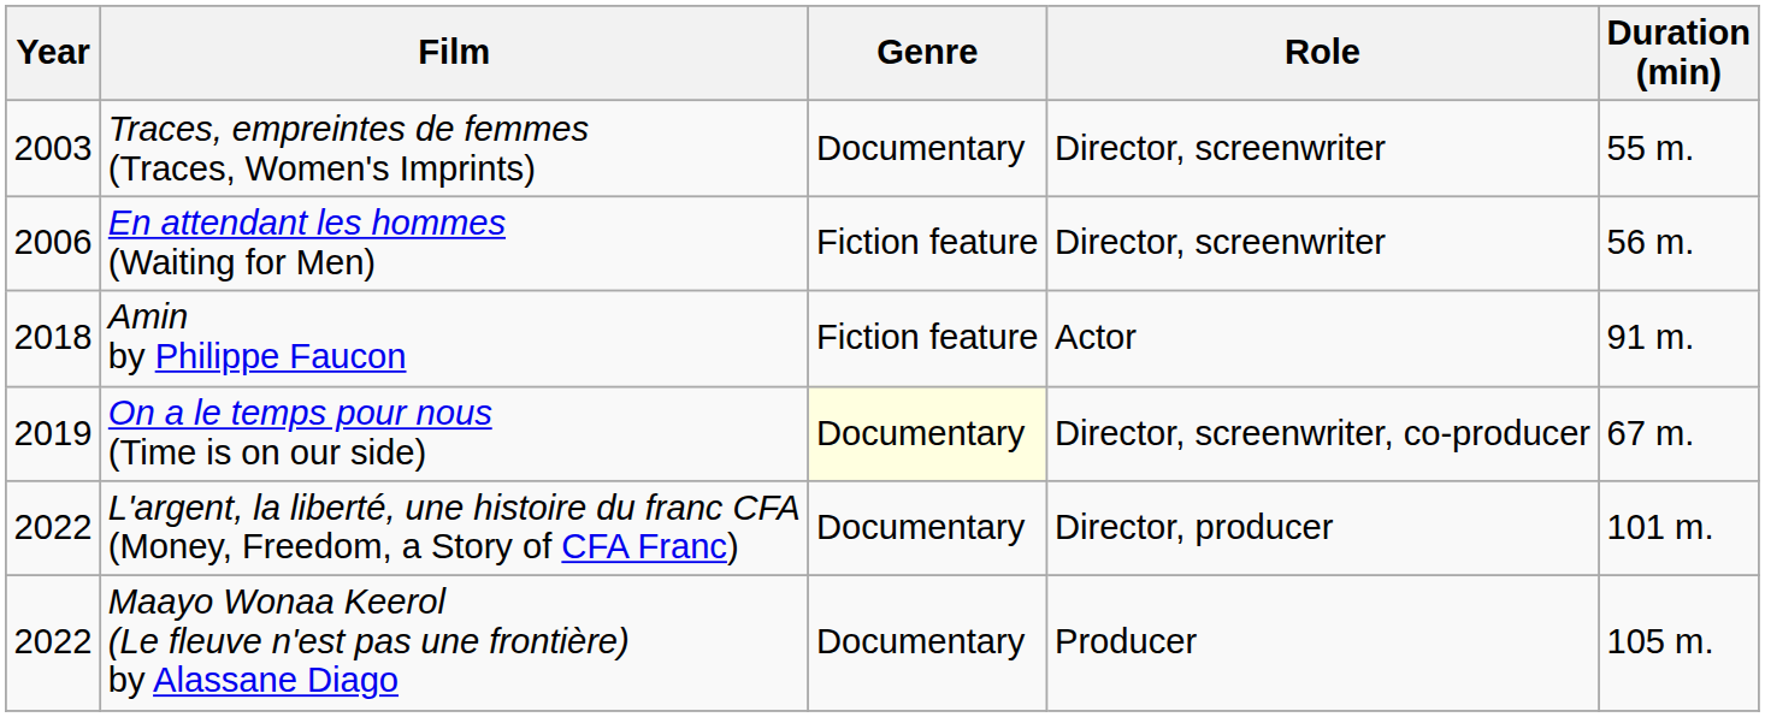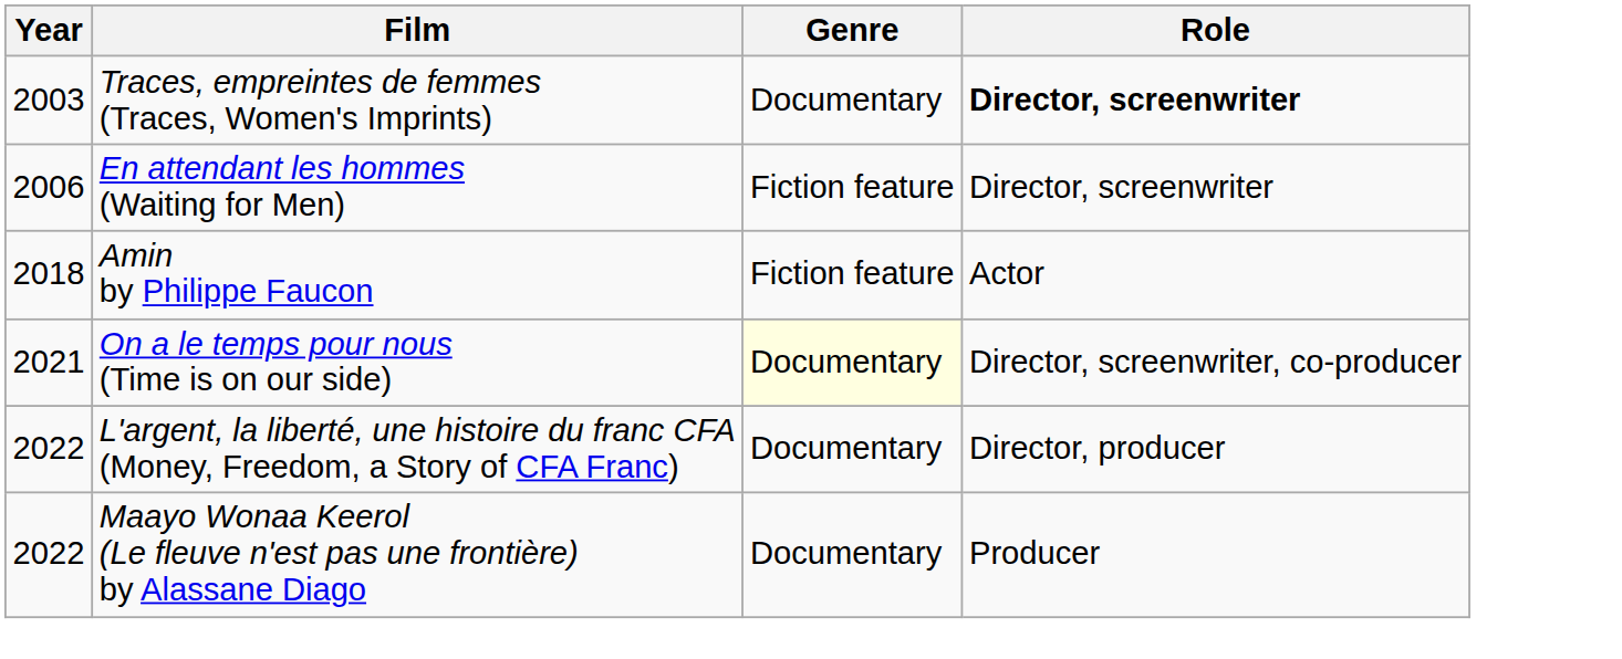- column: Duration (min) | 55 m. | 56 m. | 91 m. | 67 m. | 101 m. | 105 m.
Traces, empreintes de femmes (Traces, Women's Imprints) | Role: normal -> bold
On a le temps pour nous (Time is on our side) | Year: 2019 -> 2021
